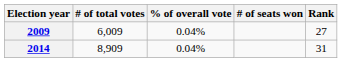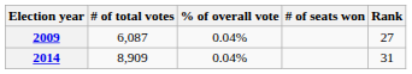2009 | # of total votes: 6,009 -> 6,087
